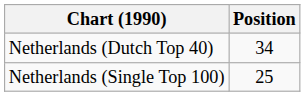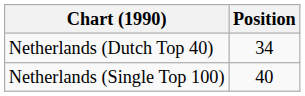Netherlands (Single Top 100) | Position: 25 -> 40
